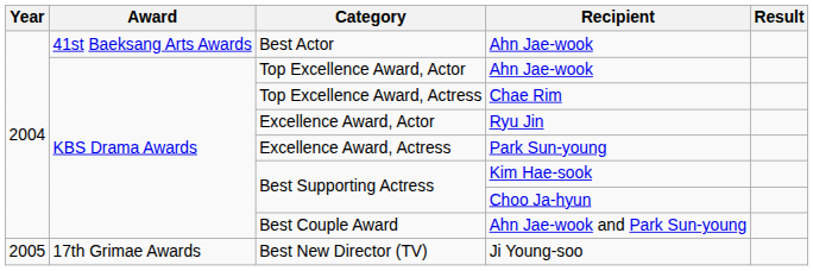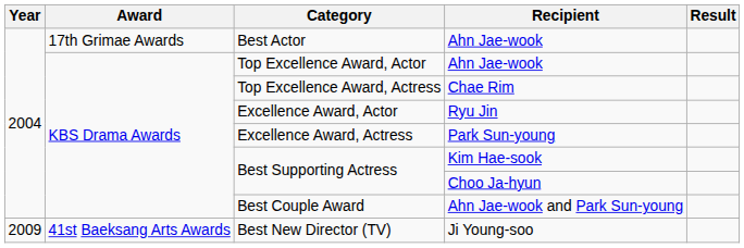Best Actor | Award: 41st Baeksang Arts Awards -> 17th Grimae Awards
Best New Director (TV) | Year: 2005 -> 2009
Best New Director (TV) | Award: 17th Grimae Awards -> 41st Baeksang Arts Awards
